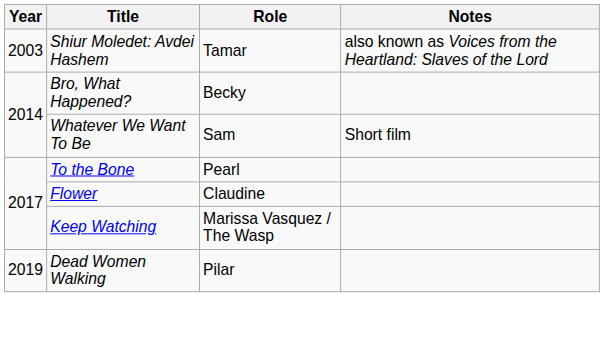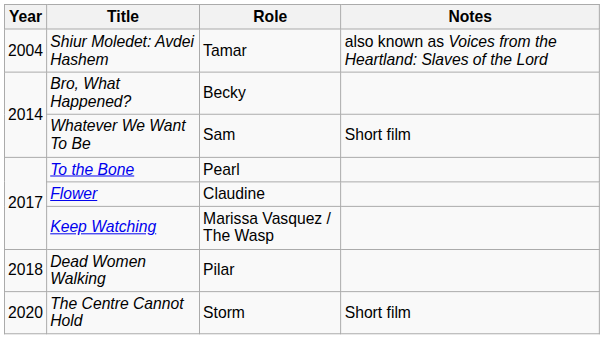Shiur Moledet: Avdei Hashem | Year: 2003 -> 2004
Dead Women Walking | Year: 2019 -> 2018
+ row: 2020 | The Centre Cannot Hold | Storm | Short film
